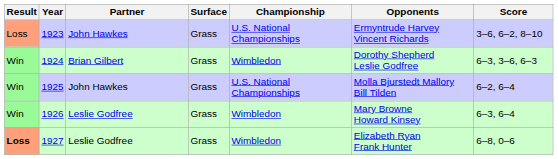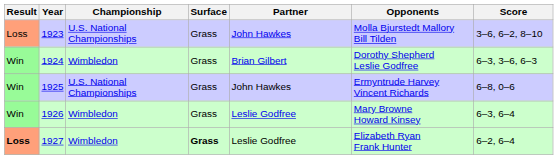columns swapped: Championship <-> Partner
1923 | Opponents: Ermyntrude Harvey Vincent Richards -> Molla Bjurstedt Mallory Bill Tilden
1925 | Opponents: Molla Bjurstedt Mallory Bill Tilden -> Ermyntrude Harvey Vincent Richards
1925 | Score: 6–2, 6–4 -> 6–8, 0–6
1927 | Surface: normal -> bold
1927 | Score: 6–8, 0–6 -> 6–2, 6–4
